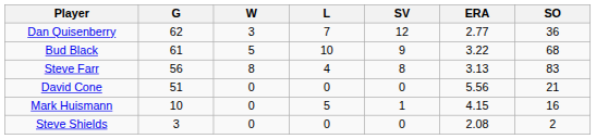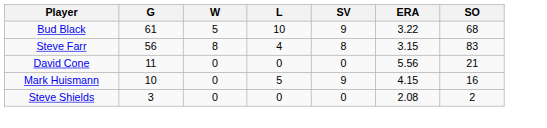- row: Dan Quisenberry | 62 | 3 | 7 | 12 | 2.77 | 36
Steve Farr | ERA: 3.13 -> 3.15
David Cone | G: 51 -> 11
Mark Huismann | SV: 1 -> 9
